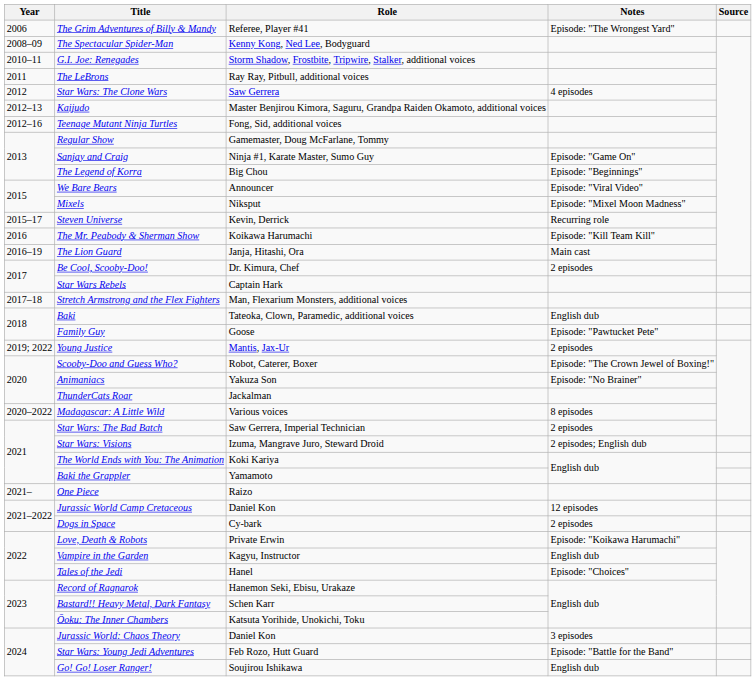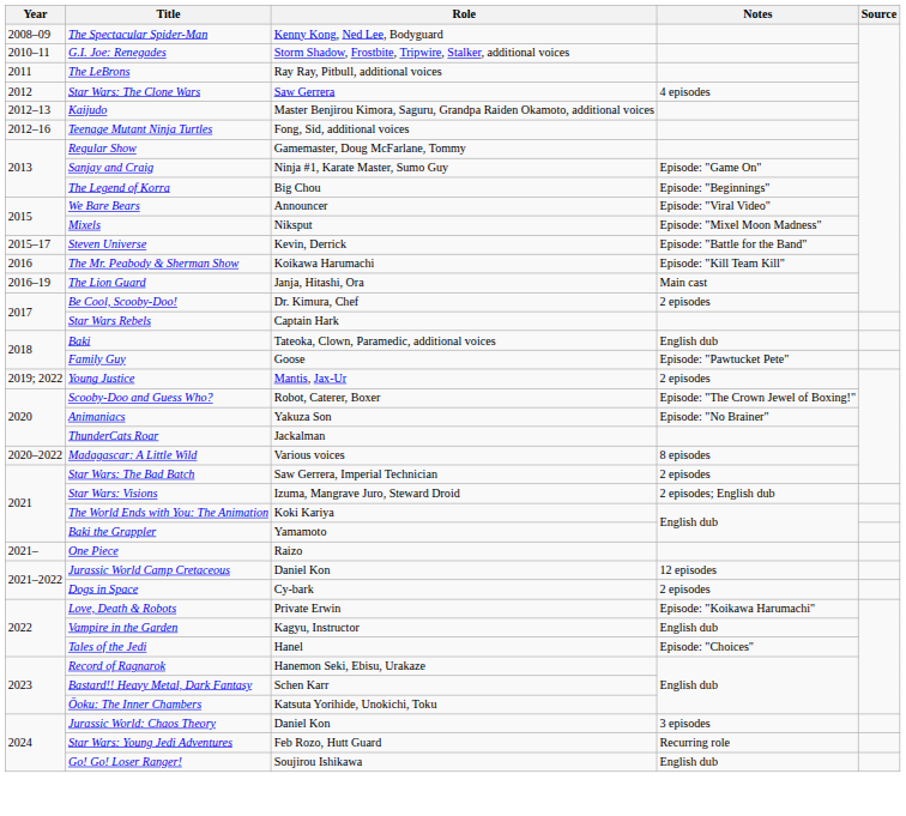- row: 2006 | The Grim Adventures of Billy & Mandy | Referee, Player #41 | Episode: "The Wrongest Yard"
Steven Universe | Notes: Recurring role -> Episode: "Battle for the Band"
- row: 2017–18 | Stretch Armstrong and the Flex Fighters | Man, Flexarium Monsters, additional voices
Star Wars: Young Jedi Adventures | Notes: Episode: "Battle for the Band" -> Recurring role
